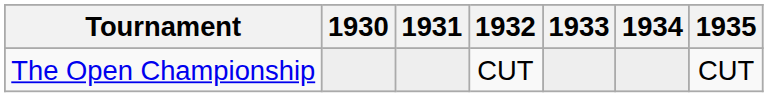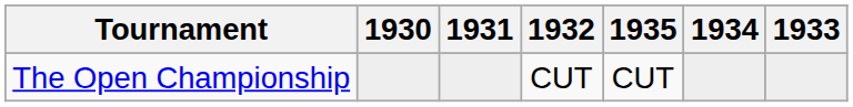columns swapped: 1933 <-> 1935
